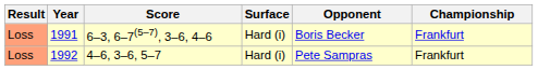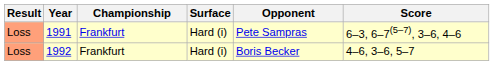columns swapped: Championship <-> Score
1991 | Opponent: Boris Becker -> Pete Sampras
1992 | Opponent: Pete Sampras -> Boris Becker
